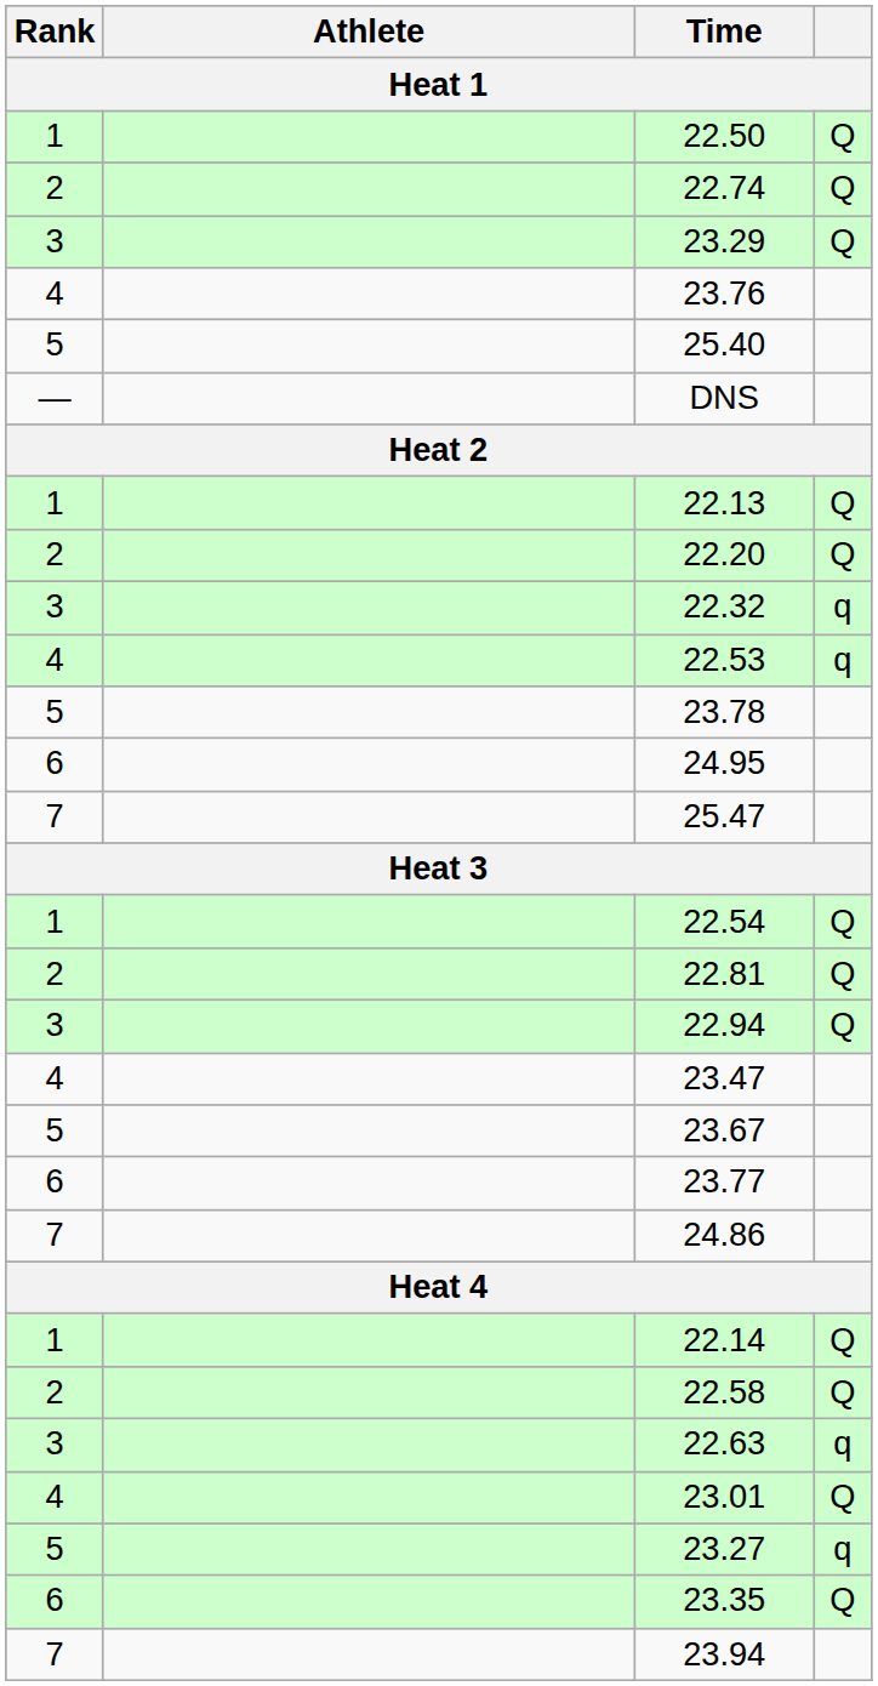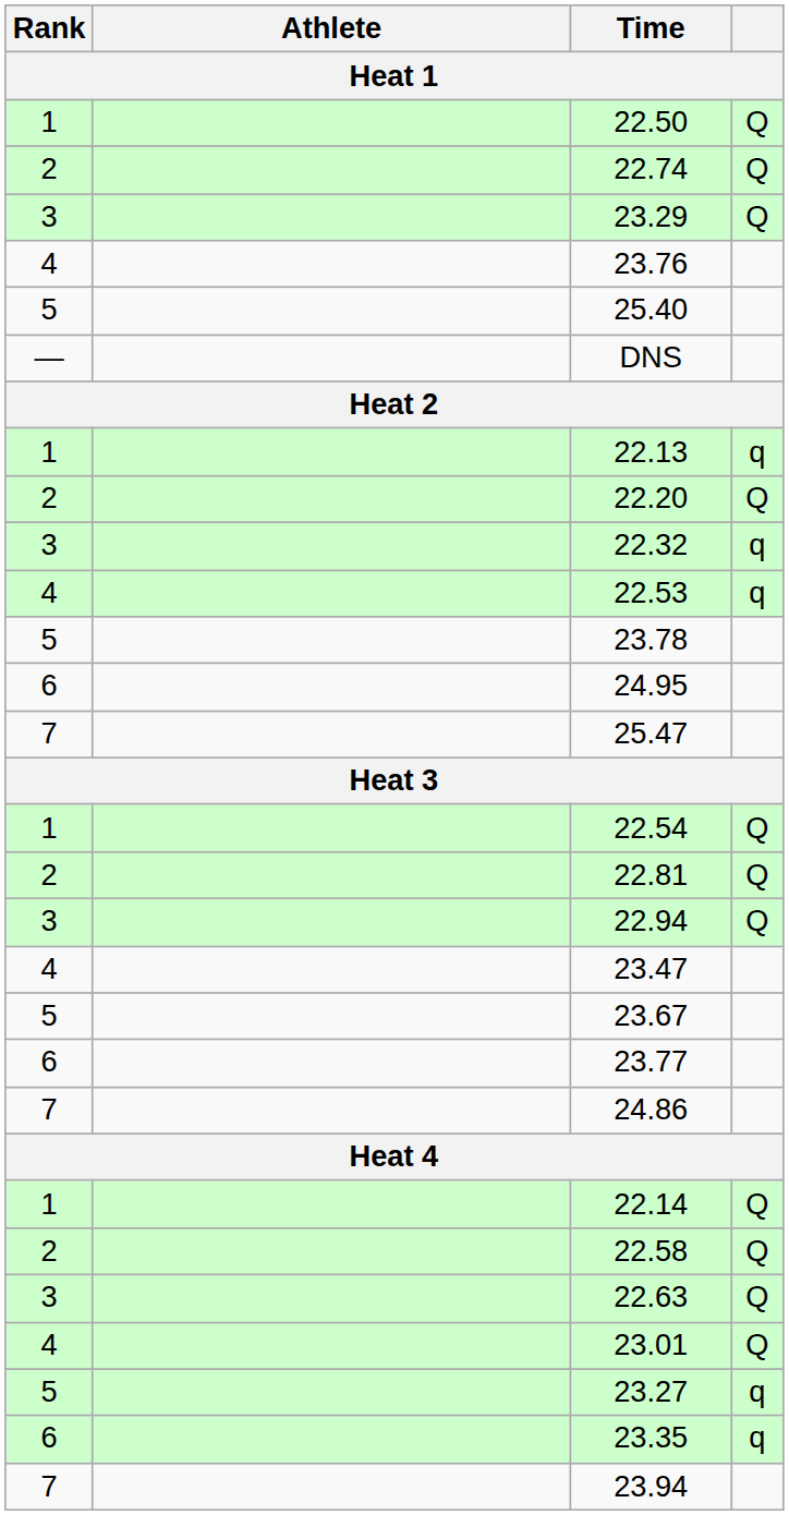22.13 | column 4: Q -> q
22.63 | column 4: q -> Q
23.35 | column 4: Q -> q
